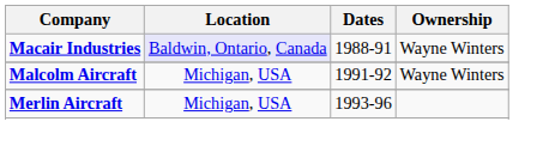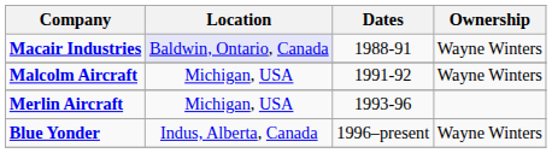+ row: Blue Yonder | Indus, Alberta, Canada | 1996–present | Wayne Winters
